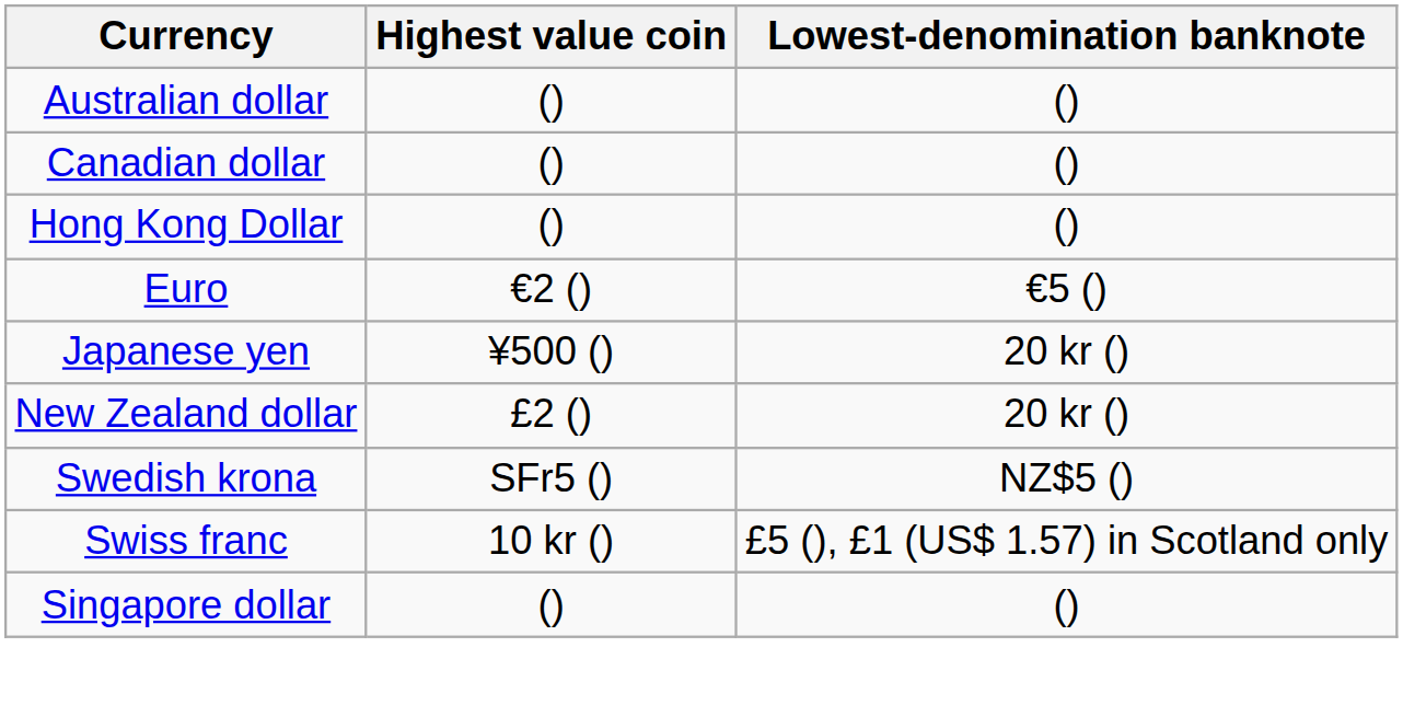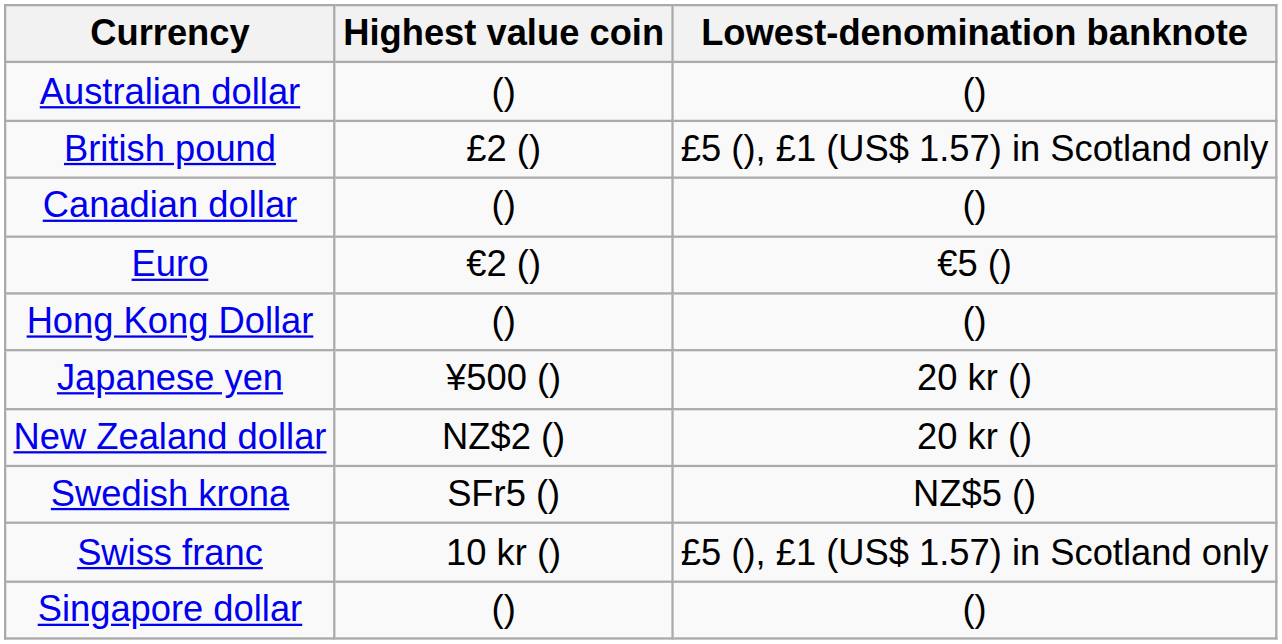+ row: British pound | £2 () | £5 (), £1 (US$ 1.57) in Scotland only
rows swapped: Euro <-> Hong Kong Dollar
New Zealand dollar | Highest value coin: £2 () -> NZ$2 ()
